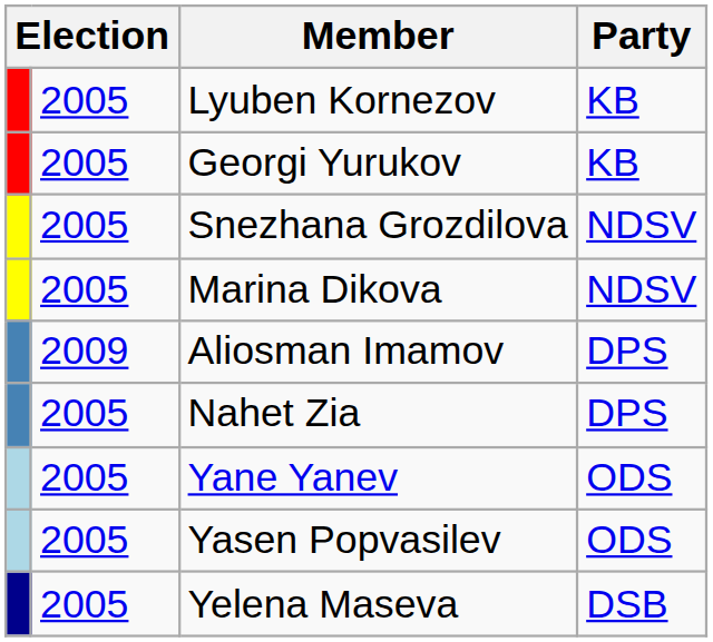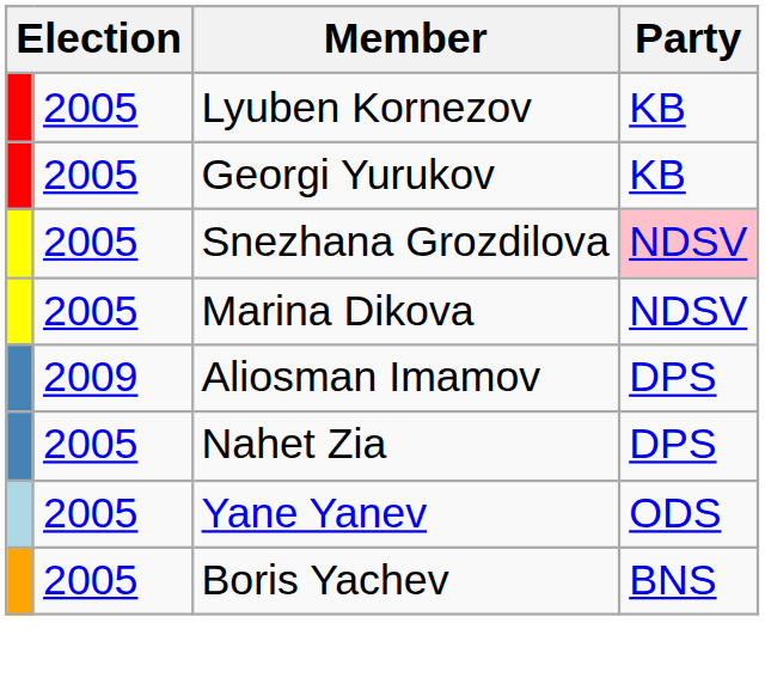Snezhana Grozdilova | Party: no background -> pink background
- row: 2005 | Yasen Popvasilev | ODS
- row: 2005 | Yelena Maseva | DSB
+ row: 2005 | Boris Yachev | BNS
